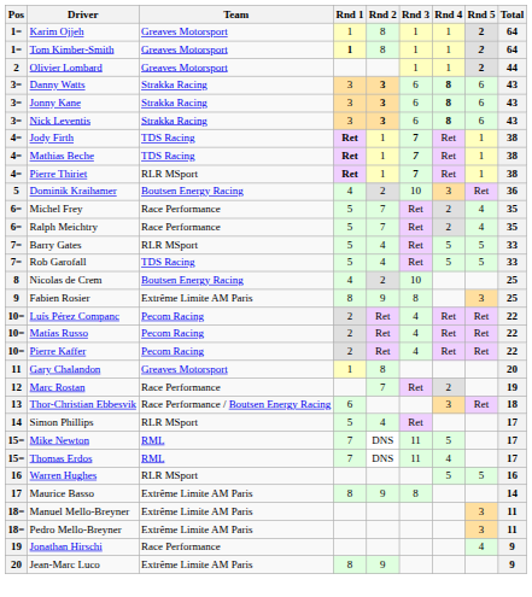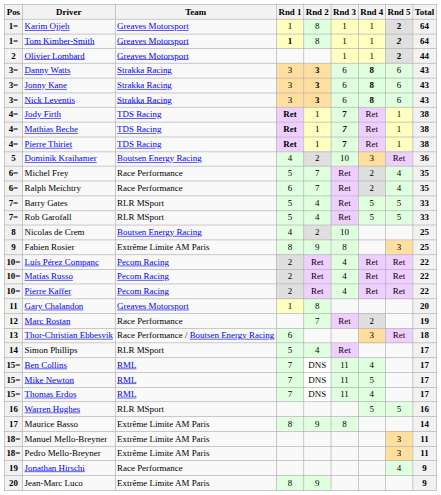Pierre Thiriet | Team: RLR MSport -> TDS Racing
Ralph Meichtry | Rnd 1: 5 -> 6
Rob Garofall | Team: TDS Racing -> RLR MSport
+ row: 15= | Ben Collins | RML | 7 | DNS | 11 | 4 | 17
